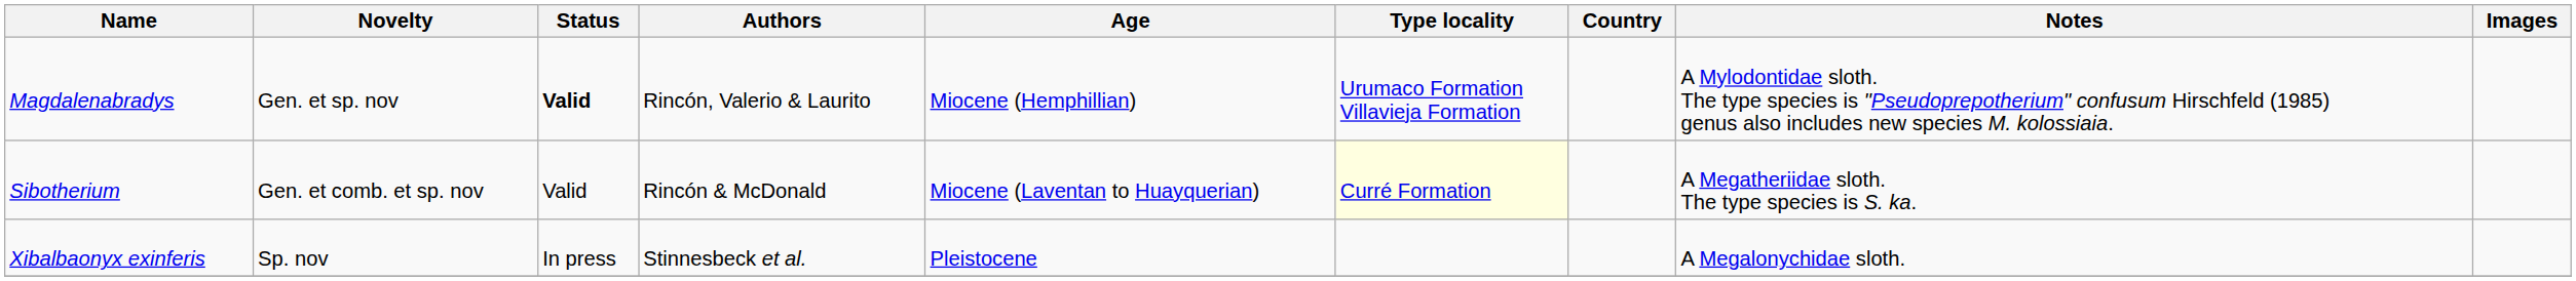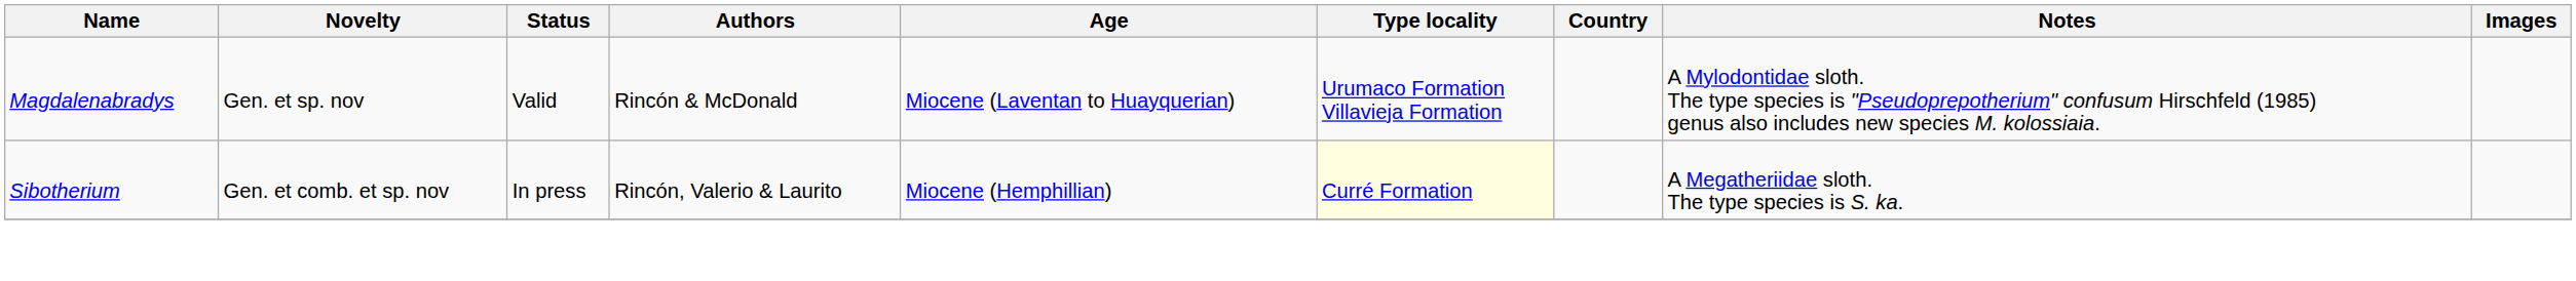Magdalenabradys | Status: bold -> normal
Magdalenabradys | Authors: Rincón, Valerio & Laurito -> Rincón & McDonald
Magdalenabradys | Age: Miocene (Hemphillian) -> Miocene (Laventan to Huayquerian)
Sibotherium | Status: Valid -> In press
Sibotherium | Authors: Rincón & McDonald -> Rincón, Valerio & Laurito
Sibotherium | Age: Miocene (Laventan to Huayquerian) -> Miocene (Hemphillian)
- row: Xibalbaonyx exinferis | Sp. nov | In press | Stinnesbeck et al. | Pleistocene | A Megalonychidae sloth.
